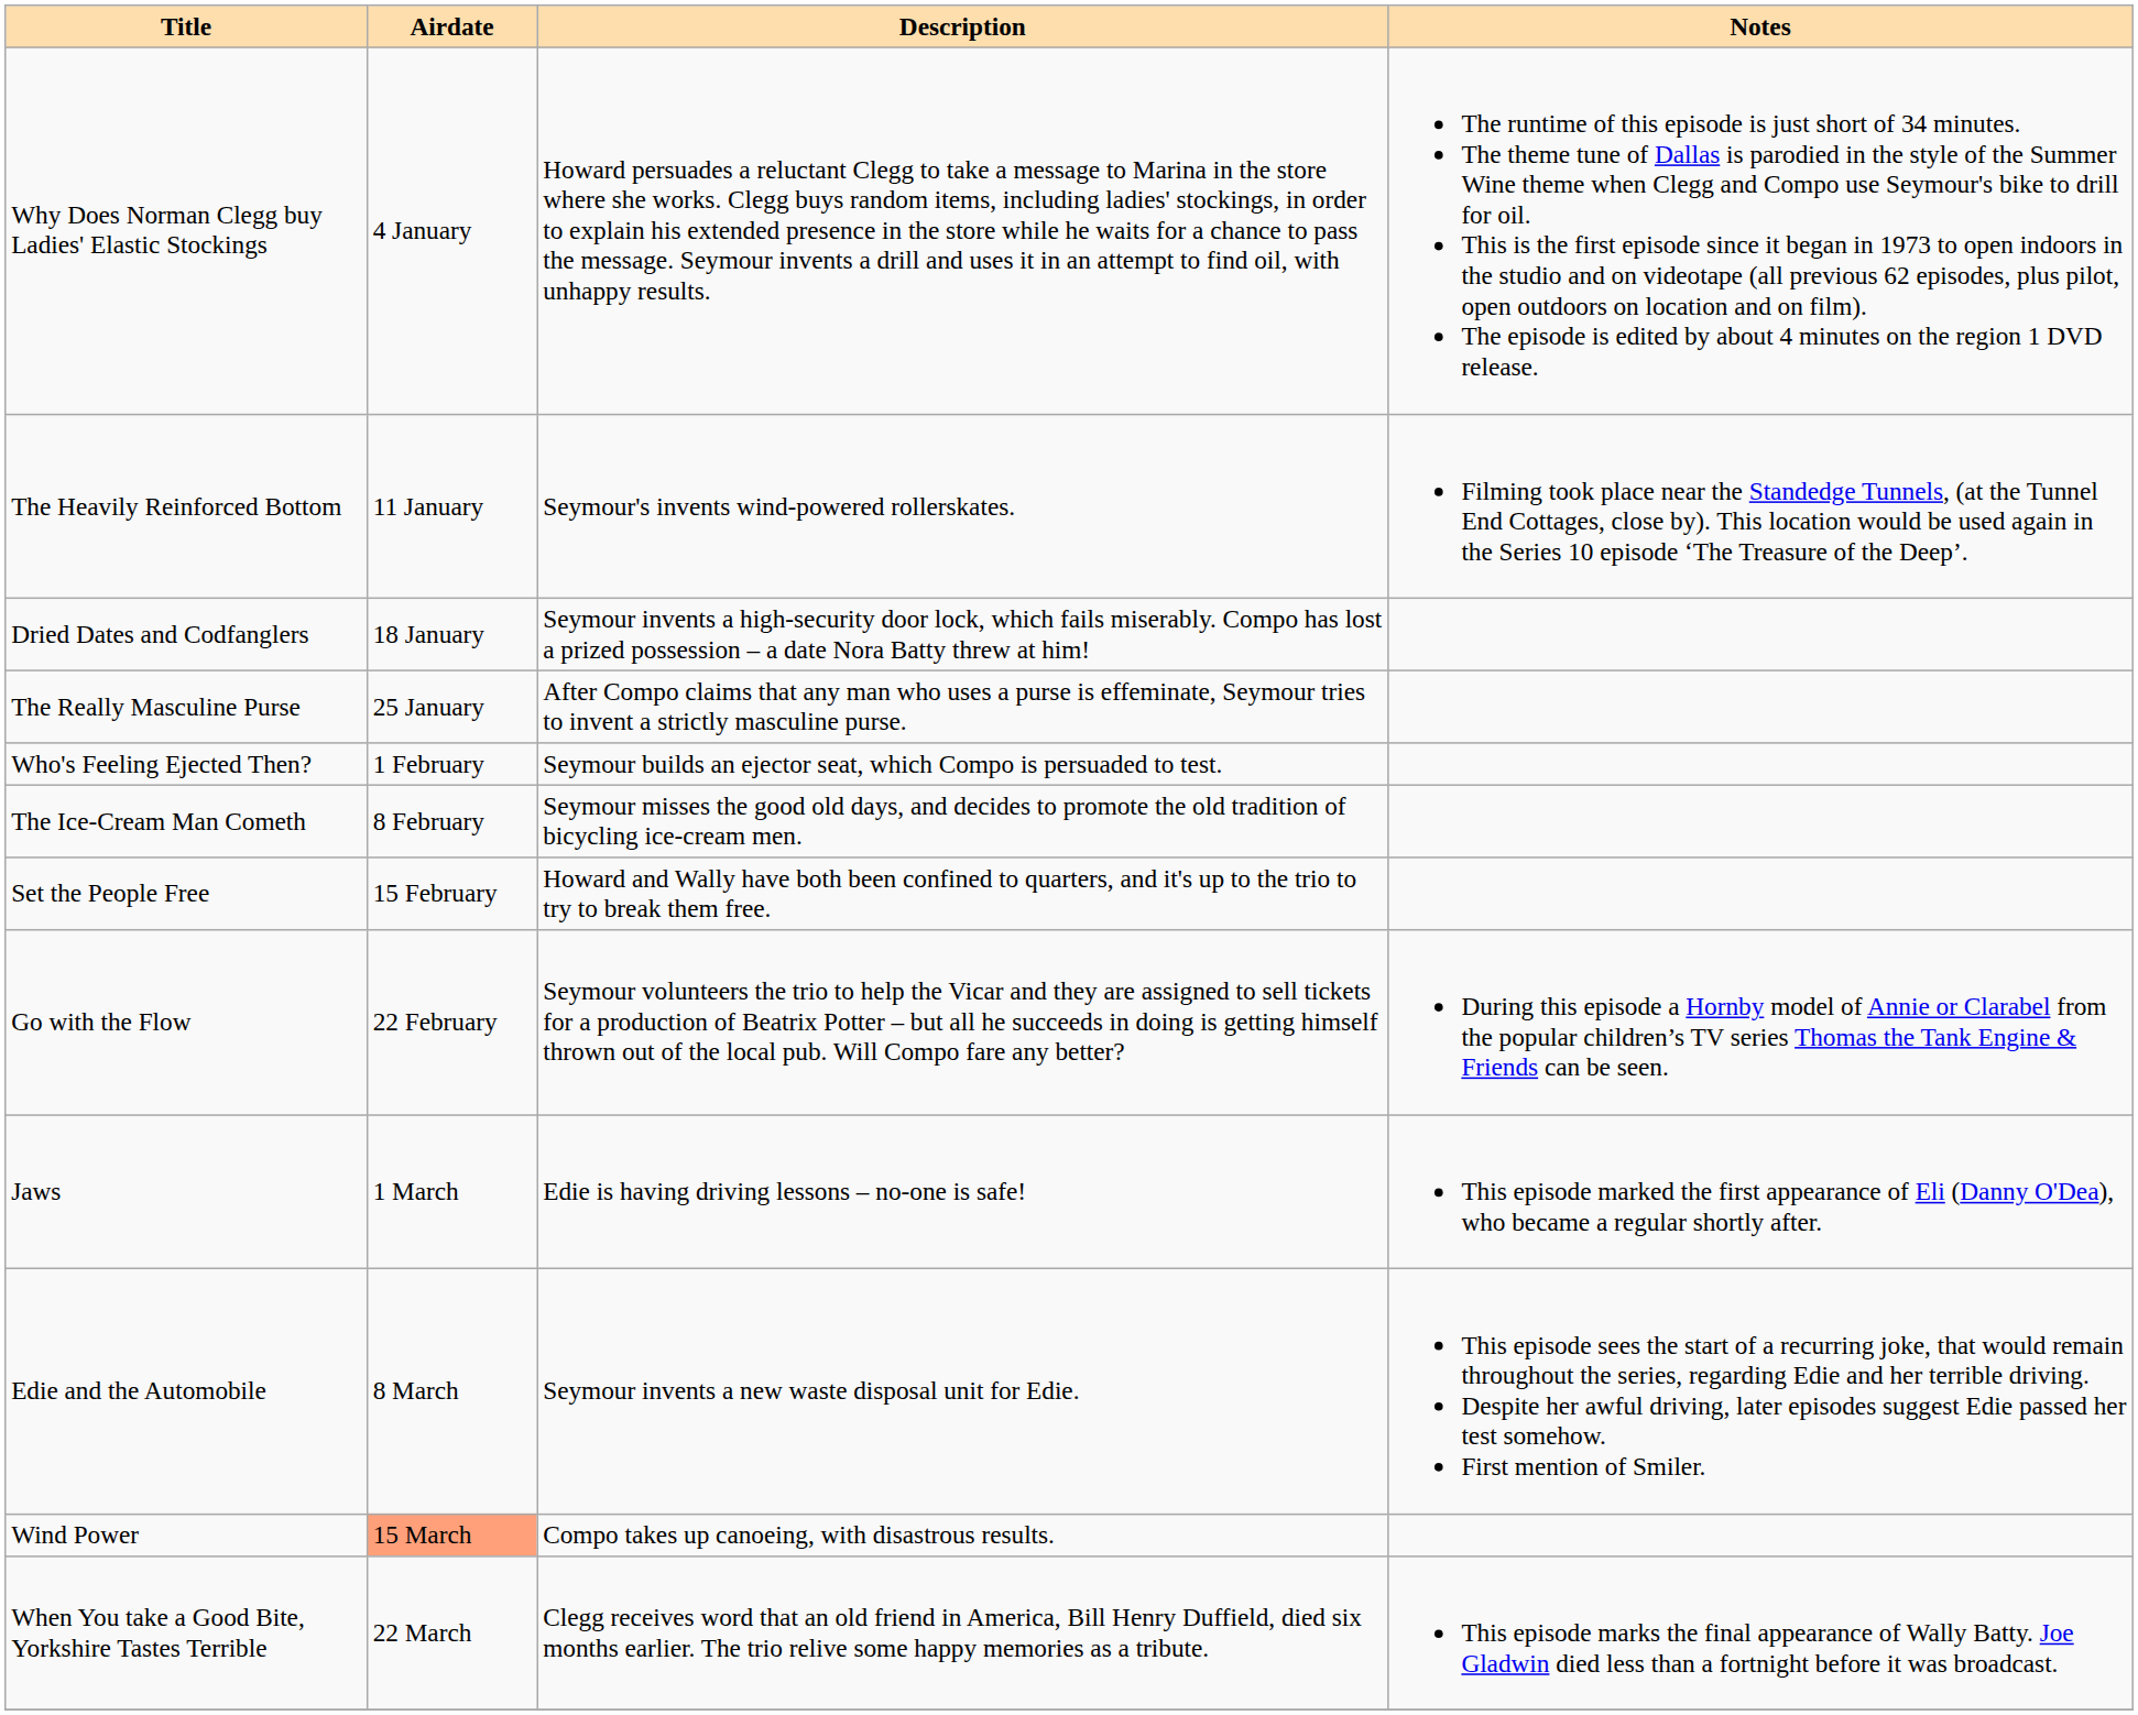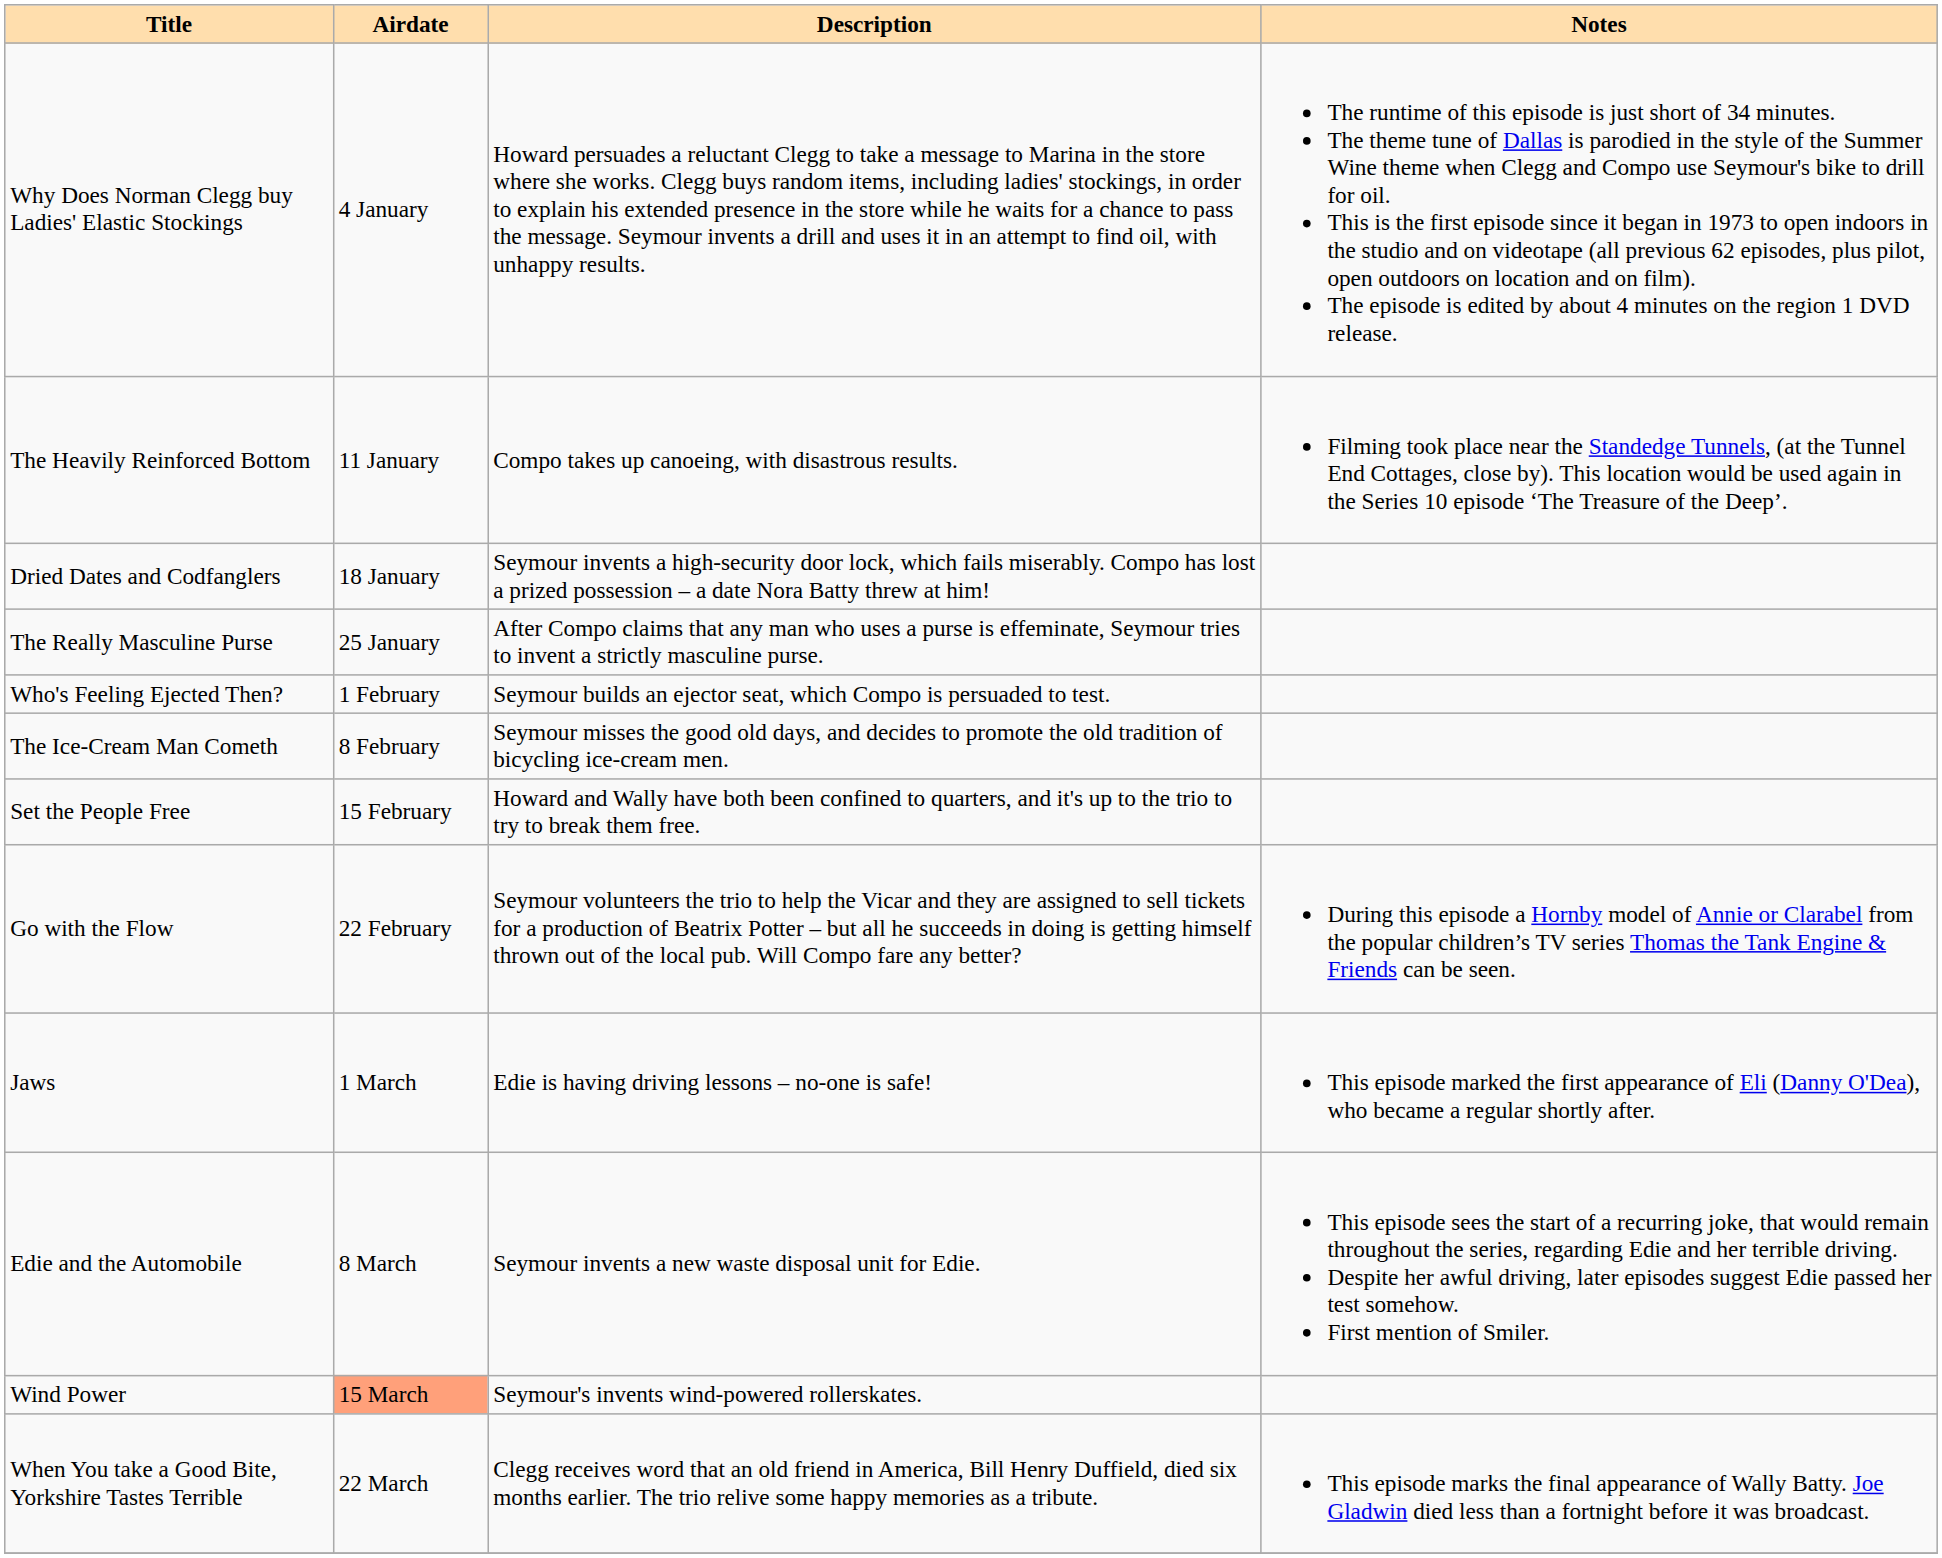The Heavily Reinforced Bottom | Description: Seymour's invents wind-powered rollerskates. -> Compo takes up canoeing, with disastrous results.
Wind Power | Description: Compo takes up canoeing, with disastrous results. -> Seymour's invents wind-powered rollerskates.
